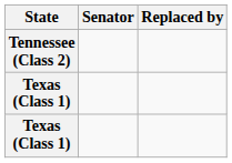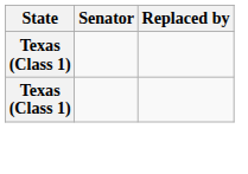- row: Tennessee (Class 2)
